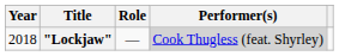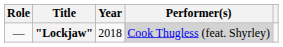columns swapped: Year <-> Role
